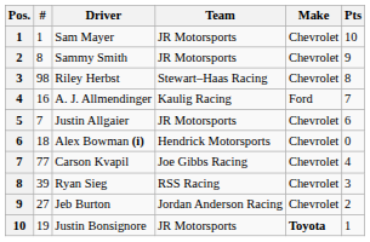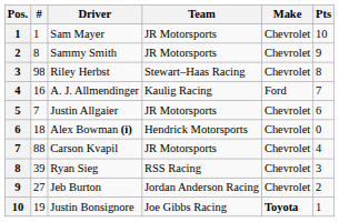Carson Kvapil | #: 77 -> 88
Carson Kvapil | Team: Joe Gibbs Racing -> JR Motorsports
Justin Bonsignore | Team: JR Motorsports -> Joe Gibbs Racing
